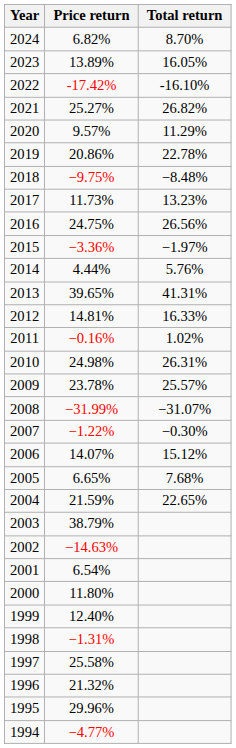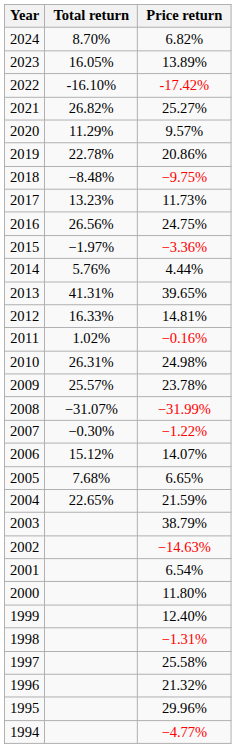columns swapped: Price return <-> Total return
